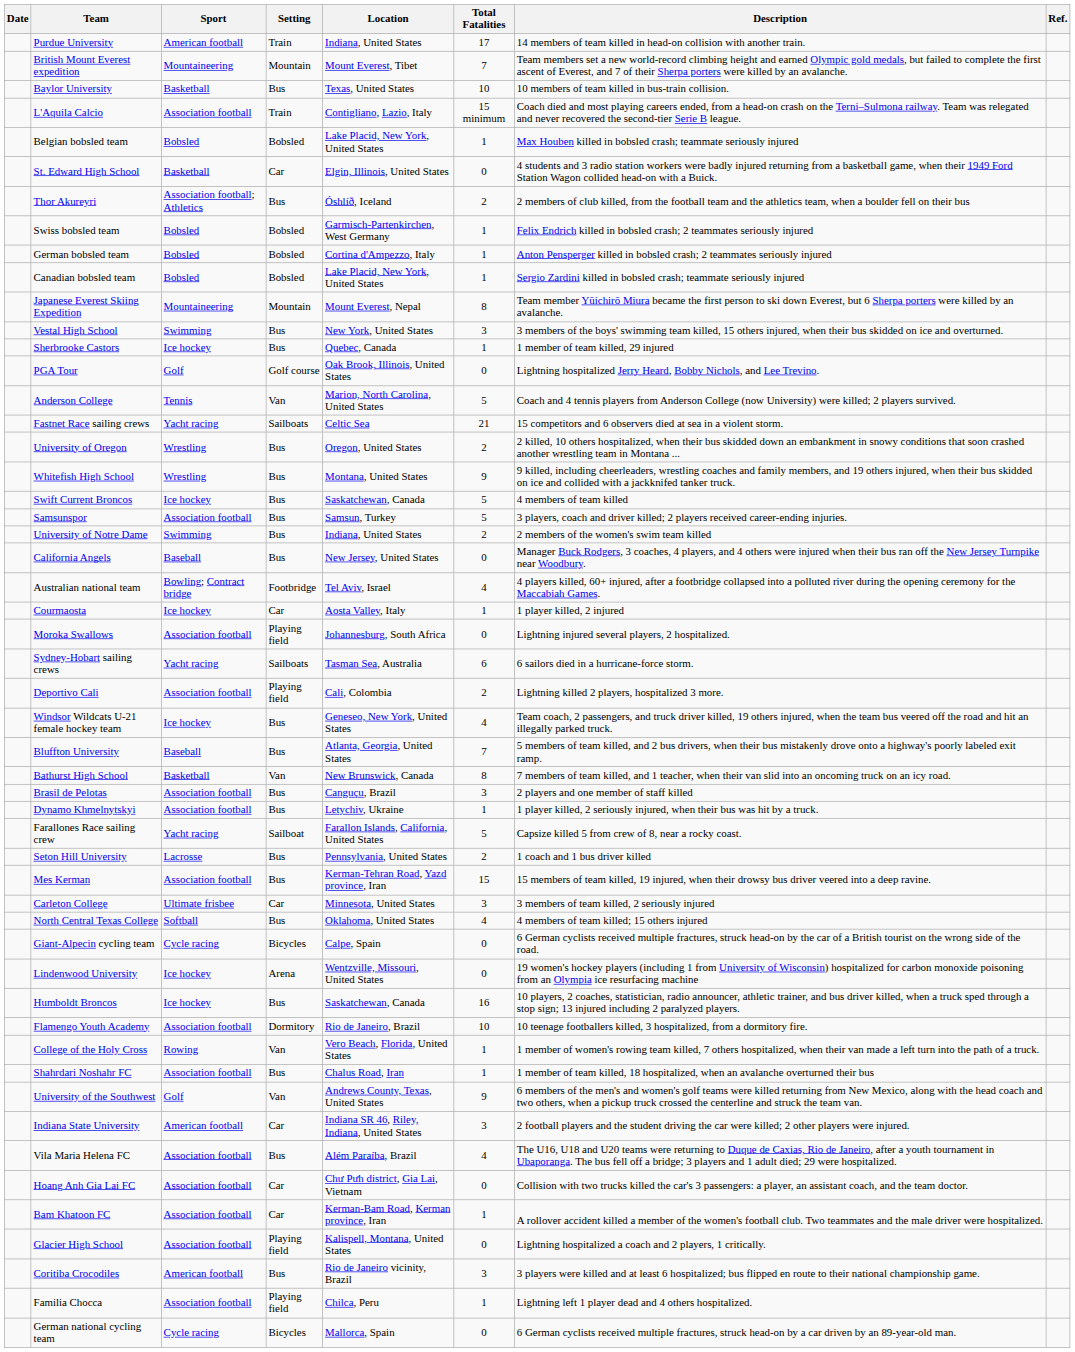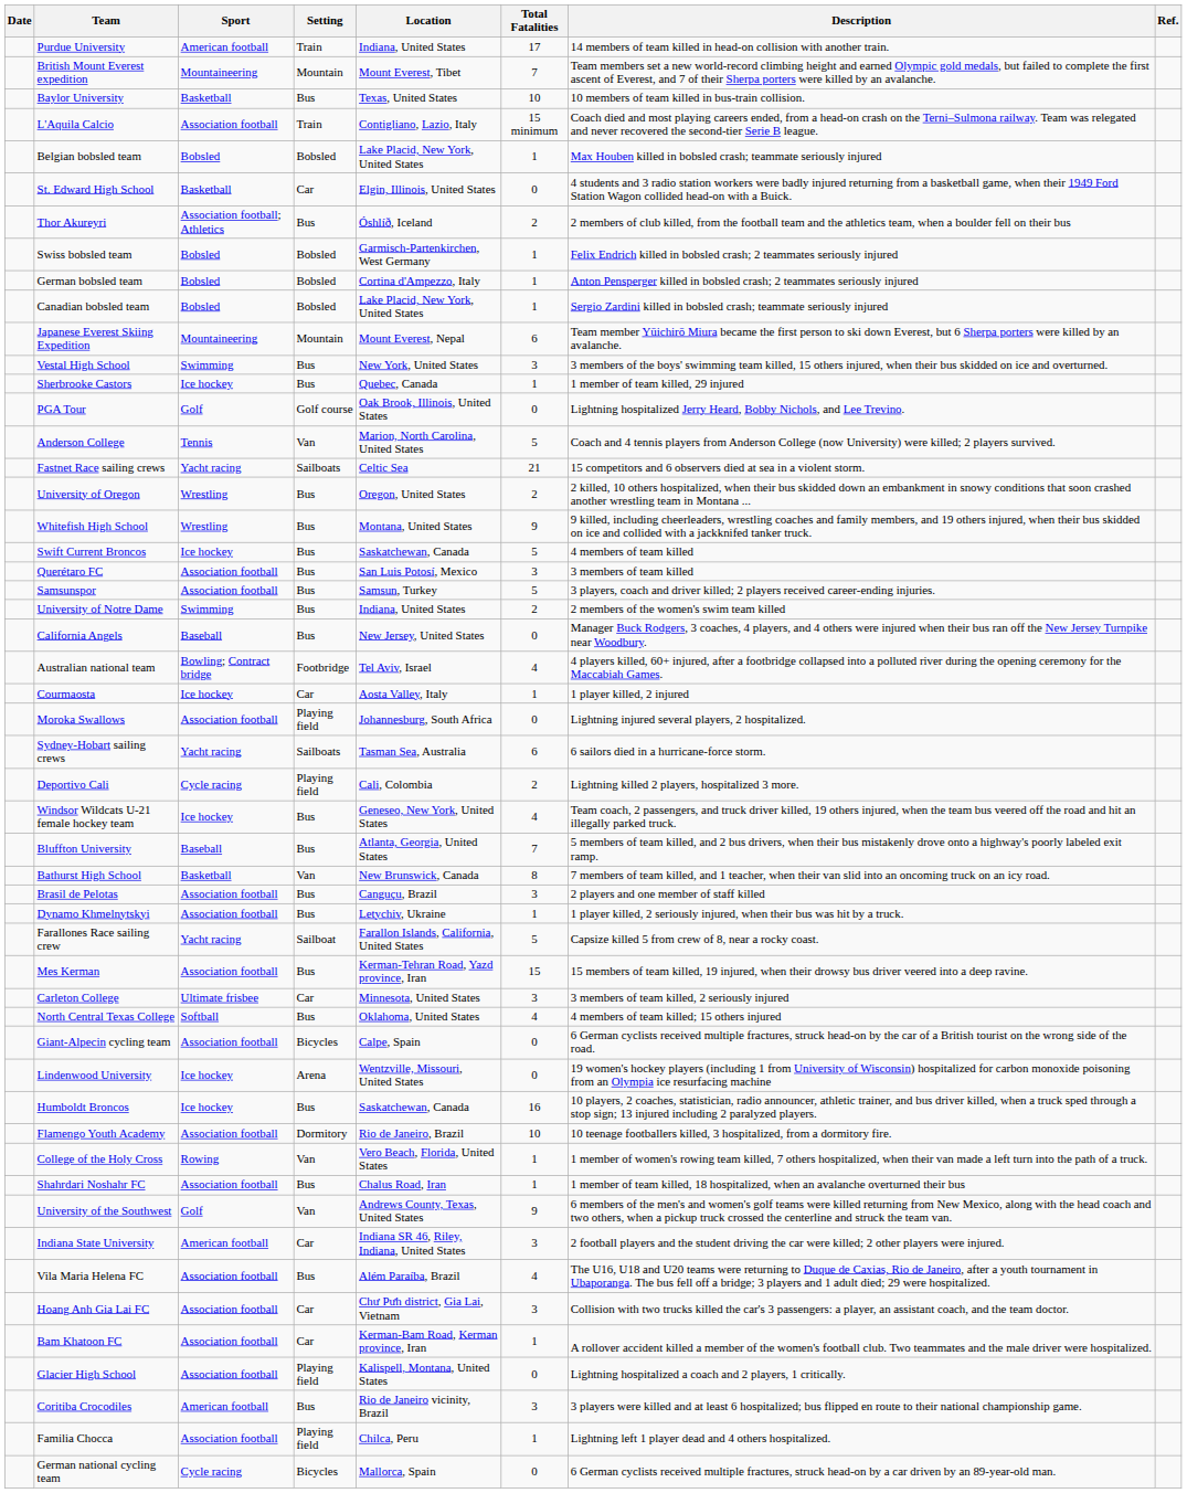Japanese Everest Skiing Expedition | Total Fatalities: 8 -> 6
+ row: Querétaro FC | Association football | Bus | San Luis Potosí, Mexico | 3 | 3 members of team killed
Deportivo Cali | Sport: Association football -> Cycle racing
- row: Seton Hill University | Lacrosse | Bus | Pennsylvania, United States | 2 | 1 coach and 1 bus driver killed
Giant-Alpecin cycling team | Sport: Cycle racing -> Association football
Hoang Anh Gia Lai FC | Total Fatalities: 0 -> 3
